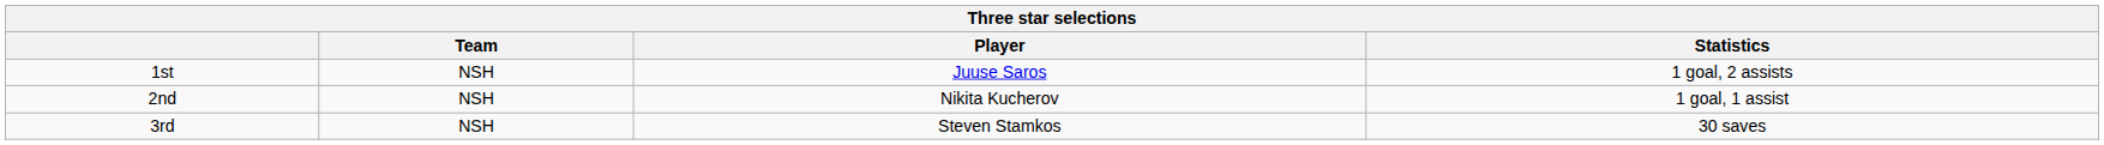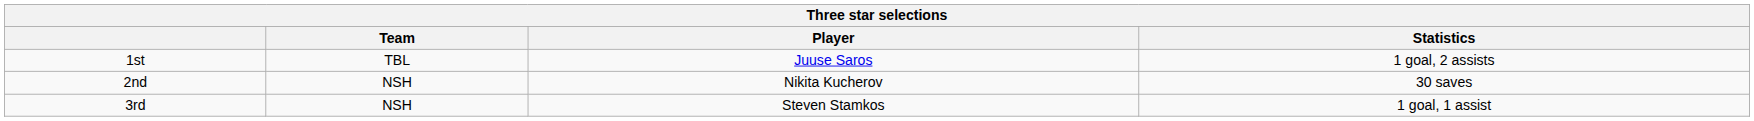1st | Team: NSH -> TBL
2nd | Statistics: 1 goal, 1 assist -> 30 saves
3rd | Statistics: 30 saves -> 1 goal, 1 assist
